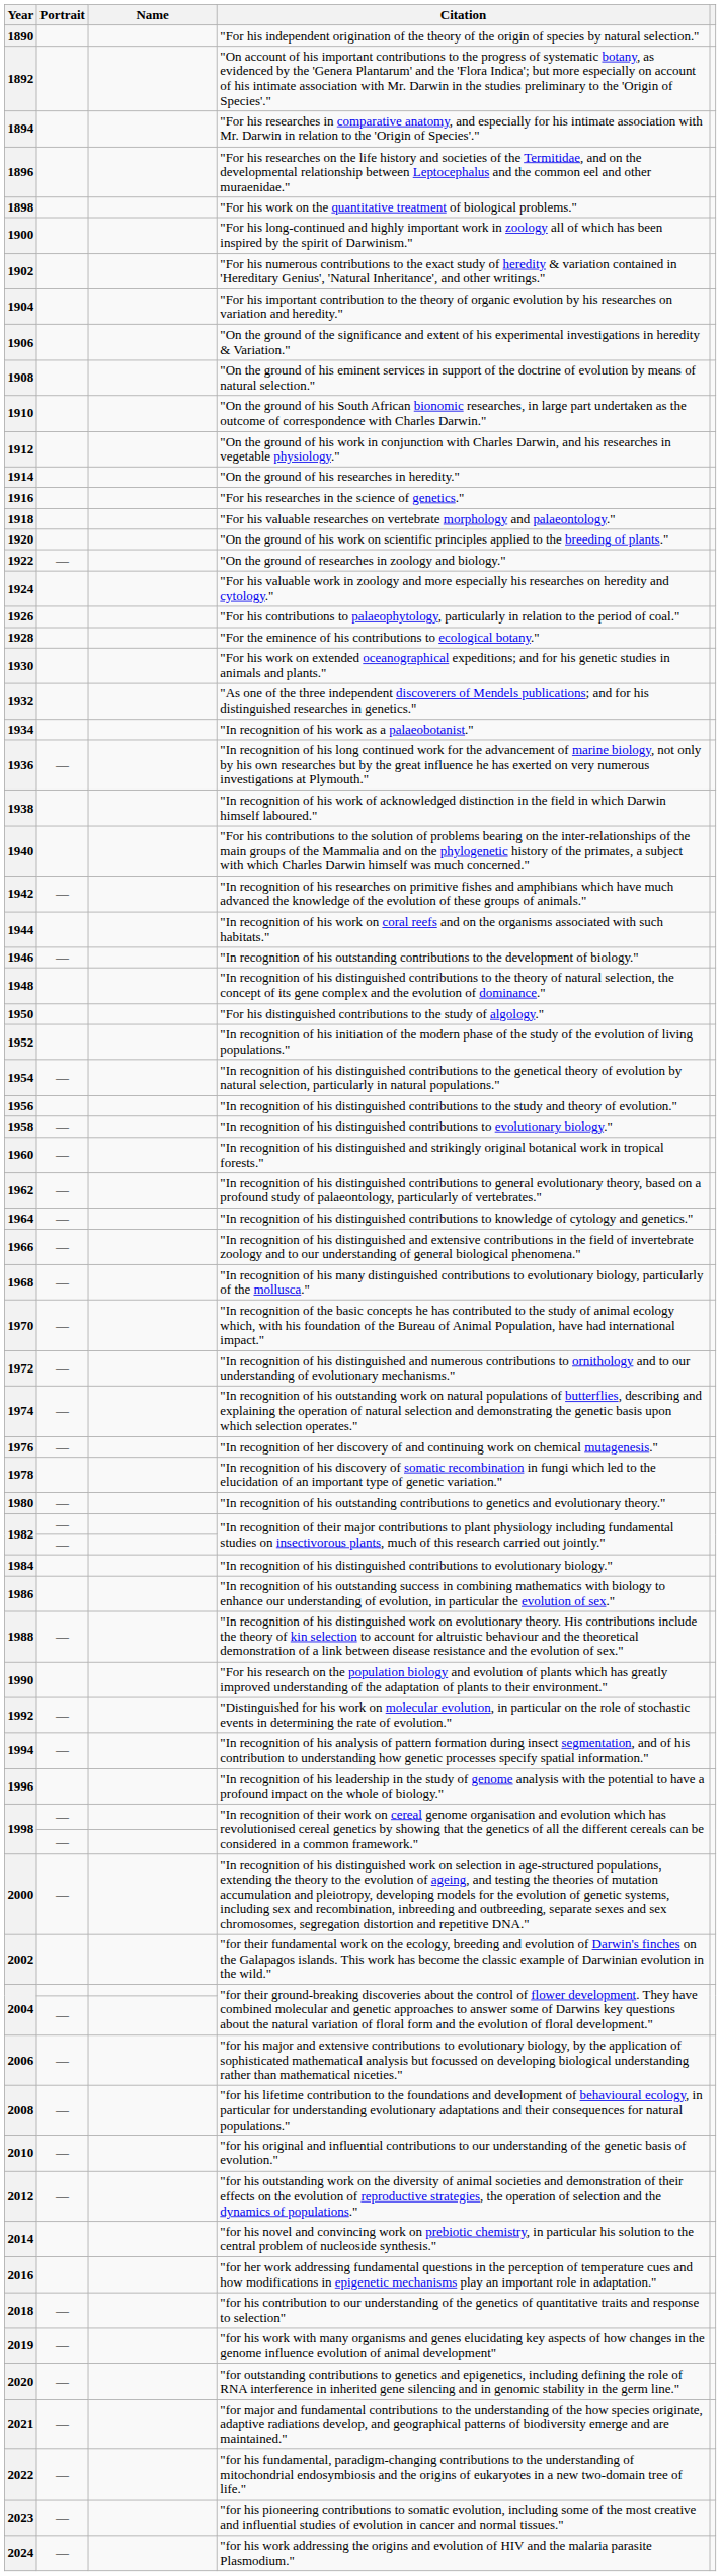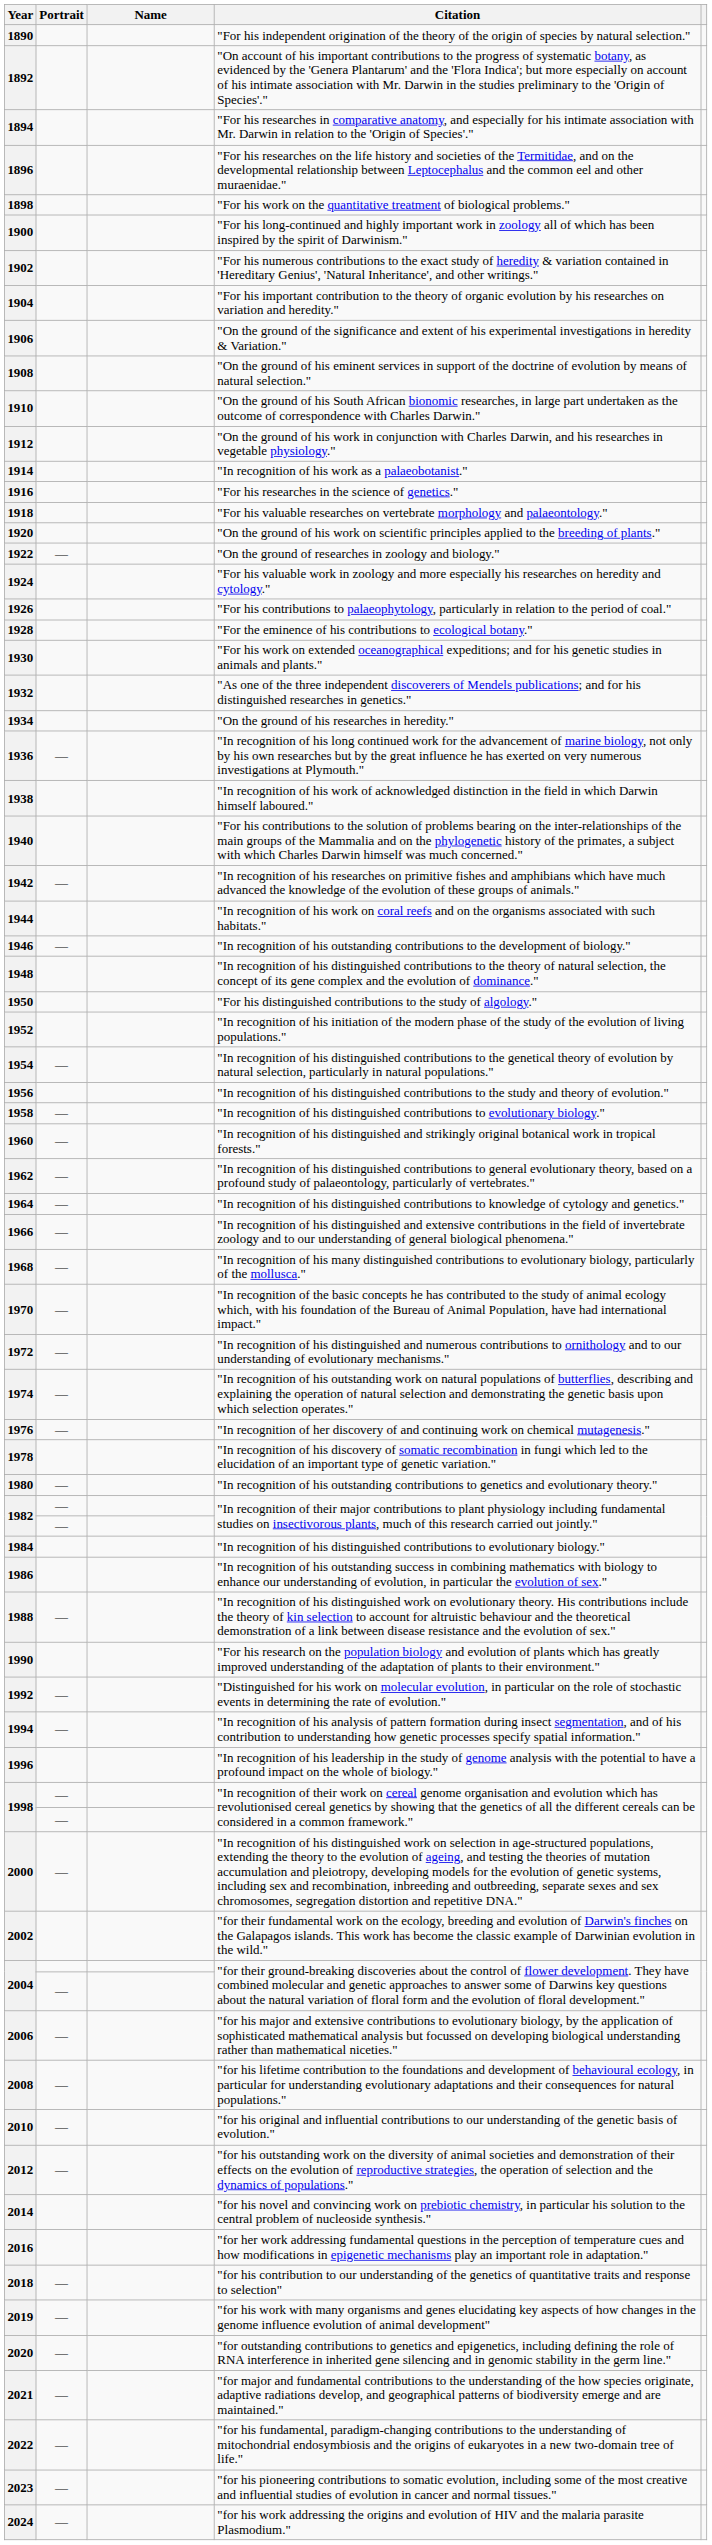1914 | Citation: "On the ground of his researches in heredity." -> "In recognition of his work as a palaeobotanist."
1934 | Citation: "In recognition of his work as a palaeobotanist." -> "On the ground of his researches in heredity."
